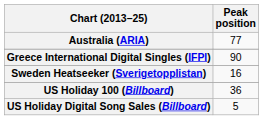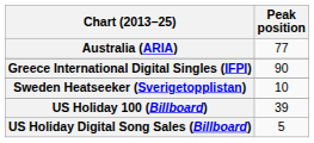Sweden Heatseeker (Sverigetopplistan) | Peak position: 16 -> 10
US Holiday 100 (Billboard) | Peak position: 36 -> 39
